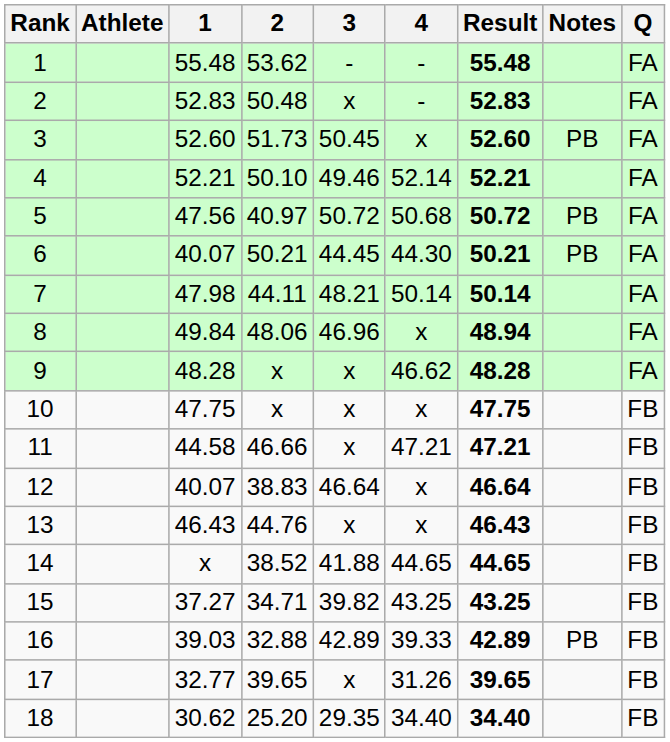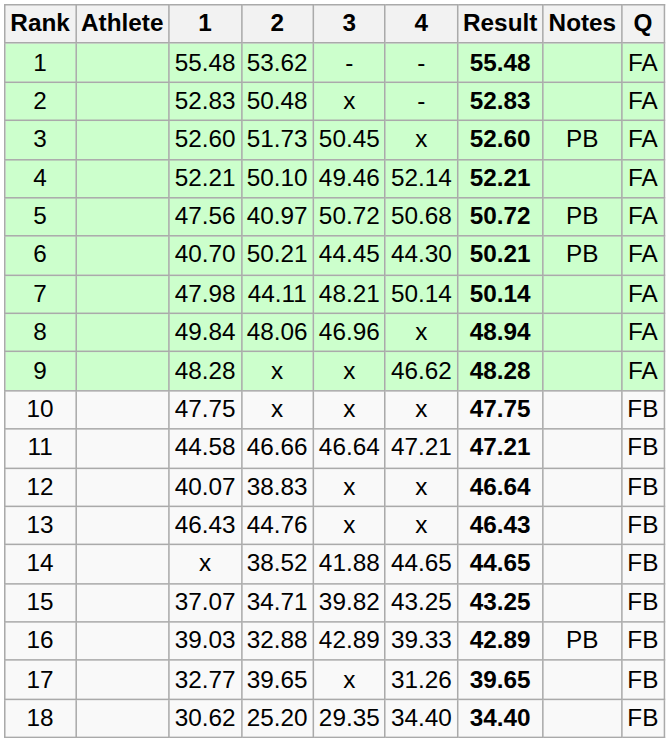6 | 1: 40.07 -> 40.70
11 | 3: x -> 46.64
12 | 3: 46.64 -> x
15 | 1: 37.27 -> 37.07
